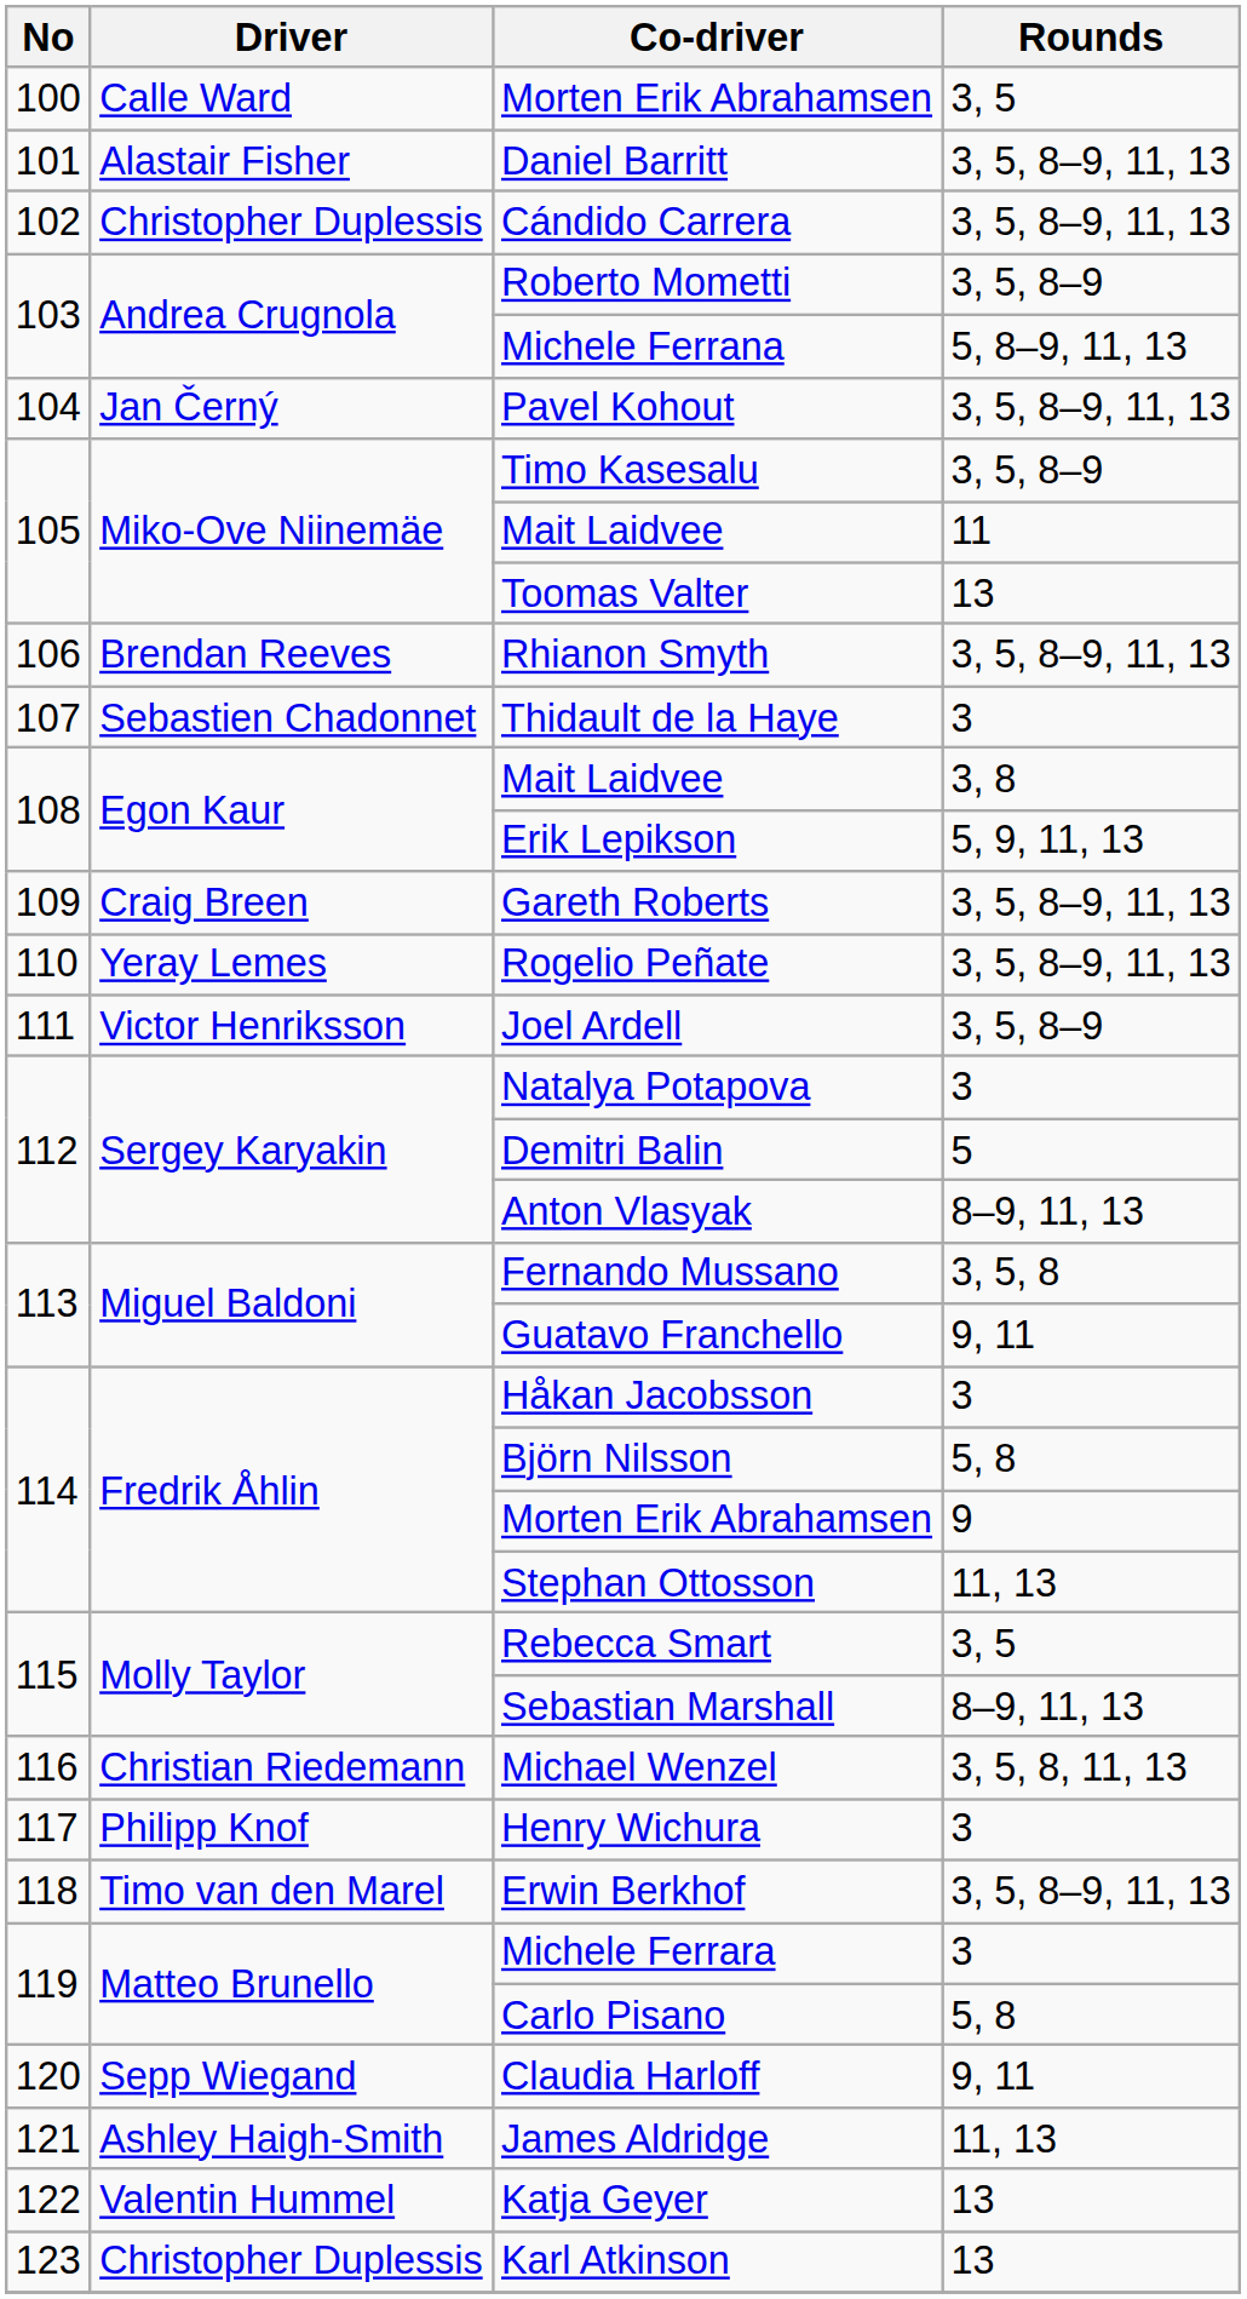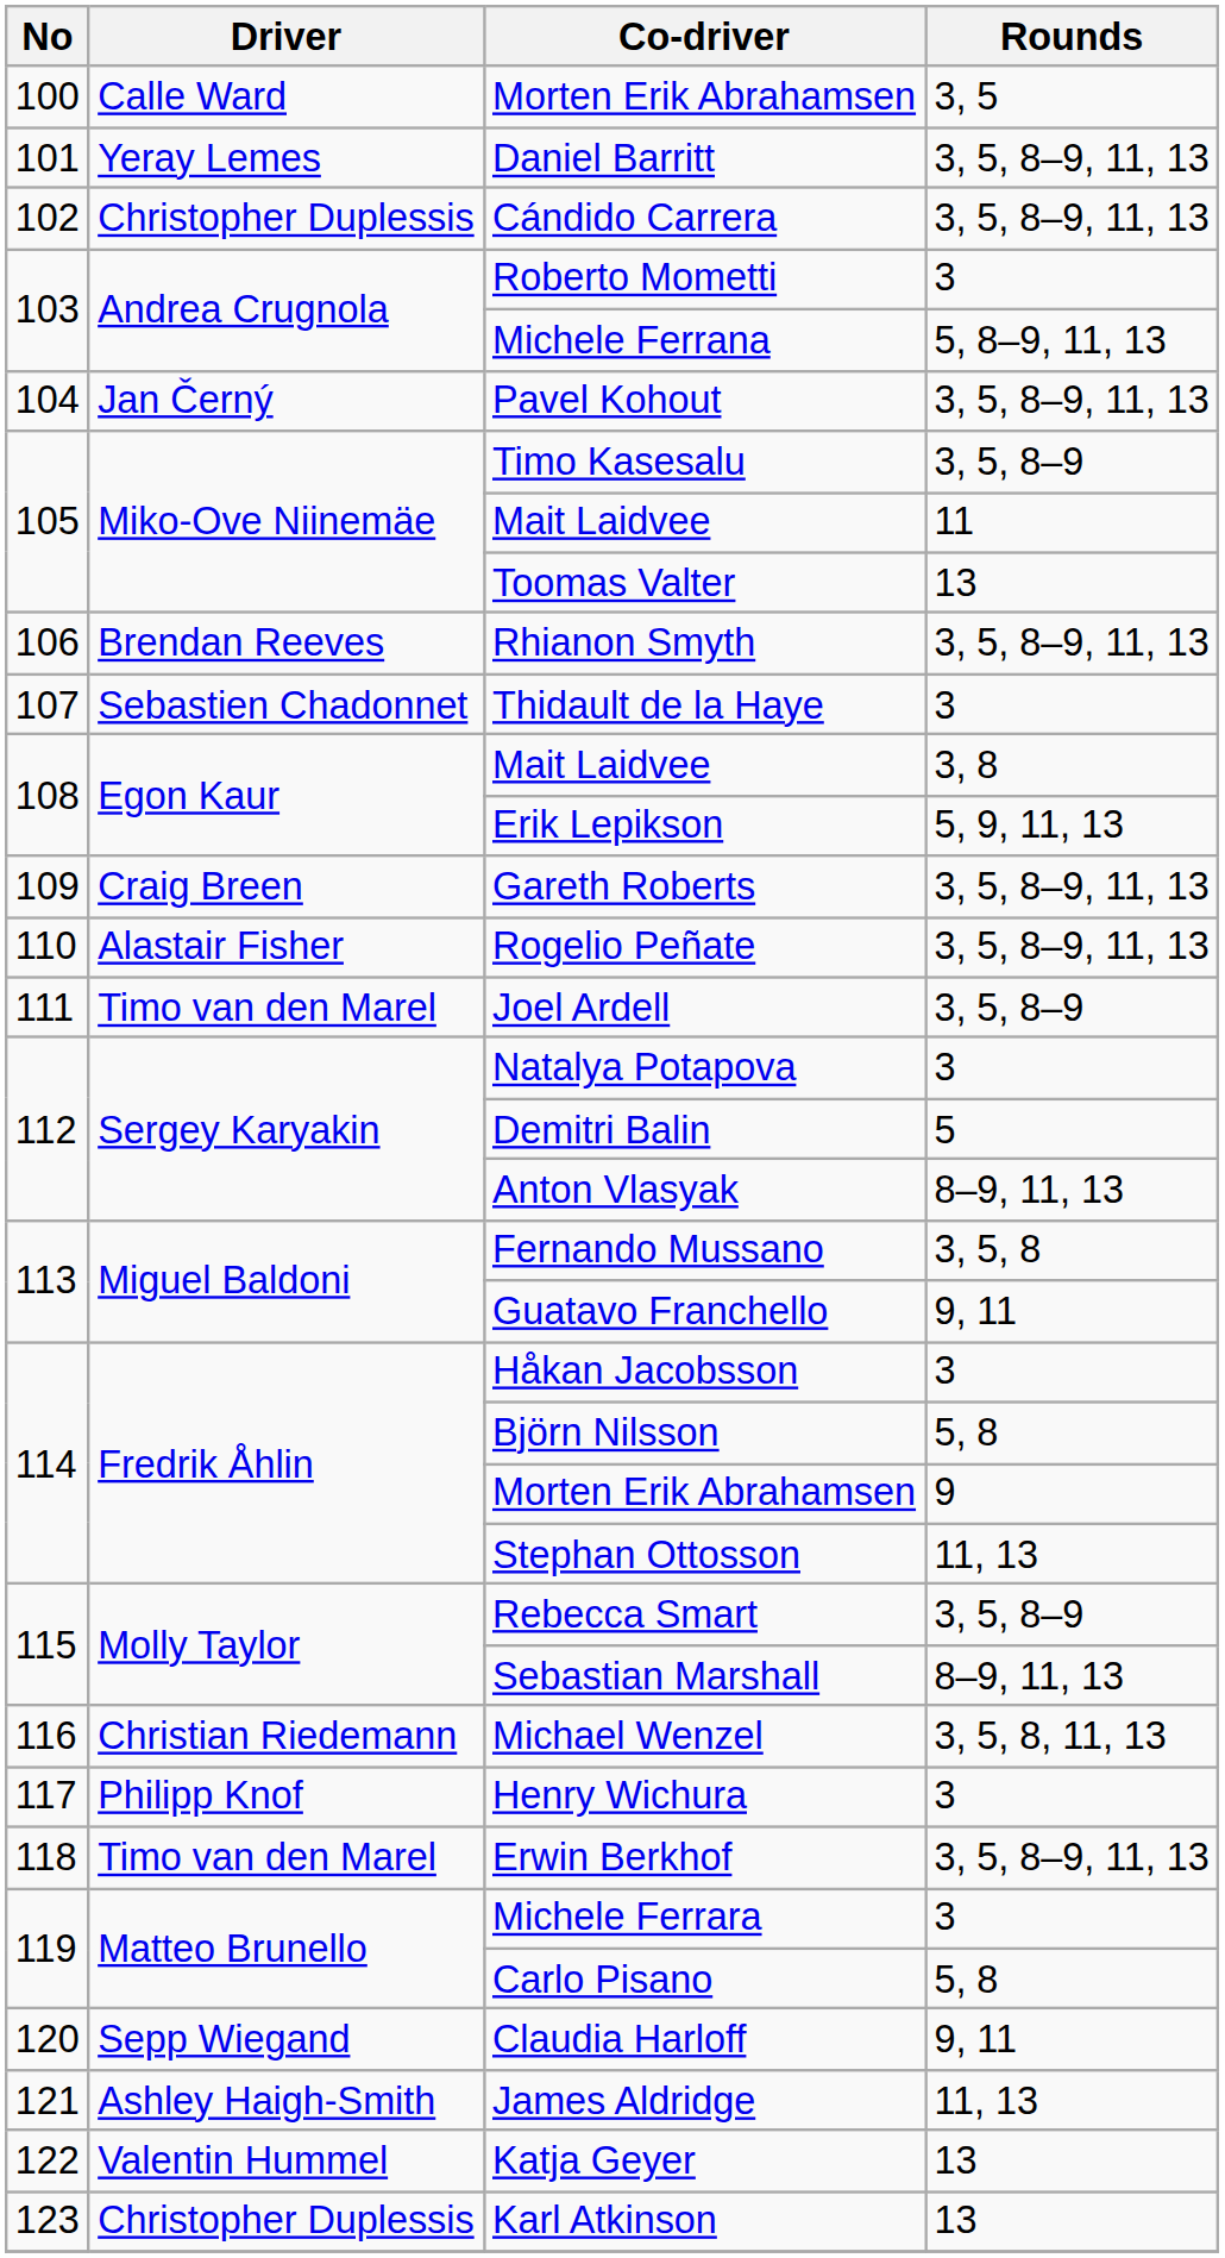Daniel Barritt | Driver: Alastair Fisher -> Yeray Lemes
Roberto Mometti | Rounds: 3, 5, 8–9 -> 3
Rogelio Peñate | Driver: Yeray Lemes -> Alastair Fisher
Joel Ardell | Driver: Victor Henriksson -> Timo van den Marel
Rebecca Smart | Rounds: 3, 5 -> 3, 5, 8–9
